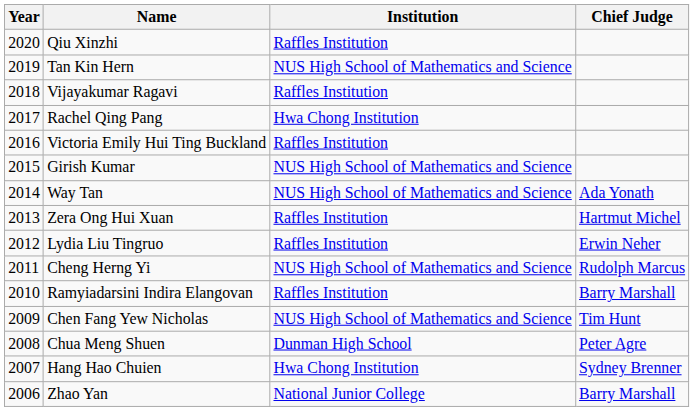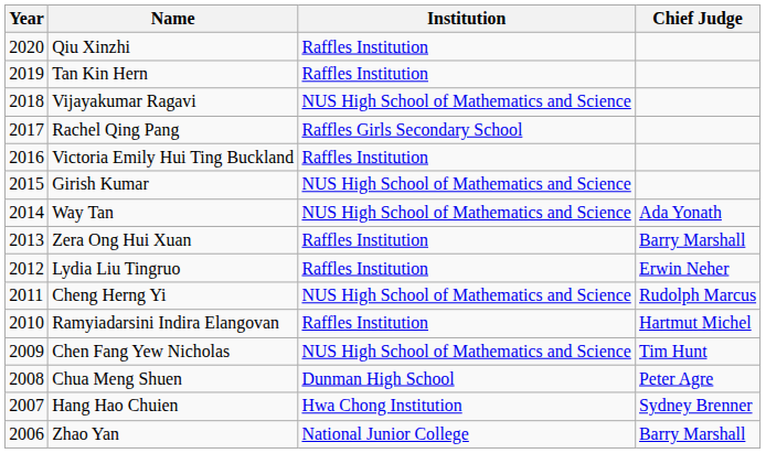Tan Kin Hern | Institution: NUS High School of Mathematics and Science -> Raffles Institution
Vijayakumar Ragavi | Institution: Raffles Institution -> NUS High School of Mathematics and Science
Rachel Qing Pang | Institution: Hwa Chong Institution -> Raffles Girls Secondary School
Zera Ong Hui Xuan | Chief Judge: Hartmut Michel -> Barry Marshall
Ramyiadarsini Indira Elangovan | Chief Judge: Barry Marshall -> Hartmut Michel
